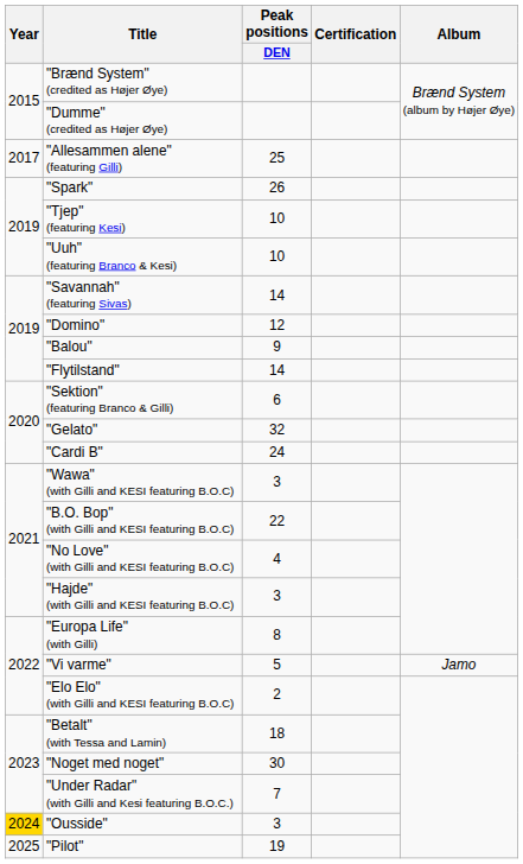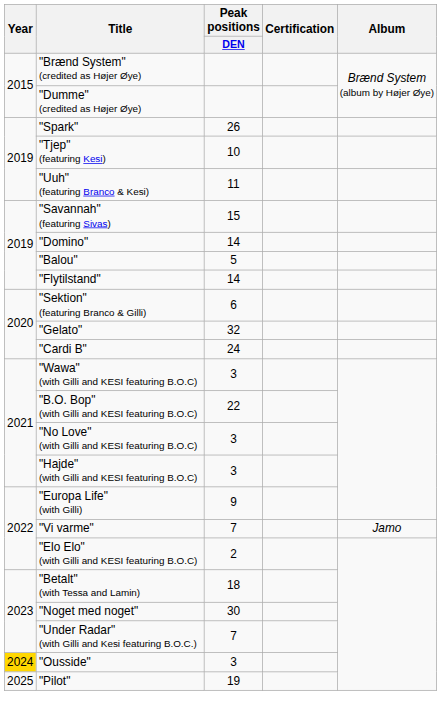- row: 2017 | "Allesammen alene" (featuring Gilli) | 25
"Uuh" (featuring Branco & Kesi) | Peak positions / DEN: 10 -> 11
"Savannah" (featuring Sivas) | Peak positions / DEN: 14 -> 15
"Domino" | Peak positions / DEN: 12 -> 14
"Balou" | Peak positions / DEN: 9 -> 5
"No Love" (with Gilli and KESI featuring B.O.C) | Peak positions / DEN: 4 -> 3
"Europa Life" (with Gilli) | Peak positions / DEN: 8 -> 9
"Vi varme" | Peak positions / DEN: 5 -> 7
